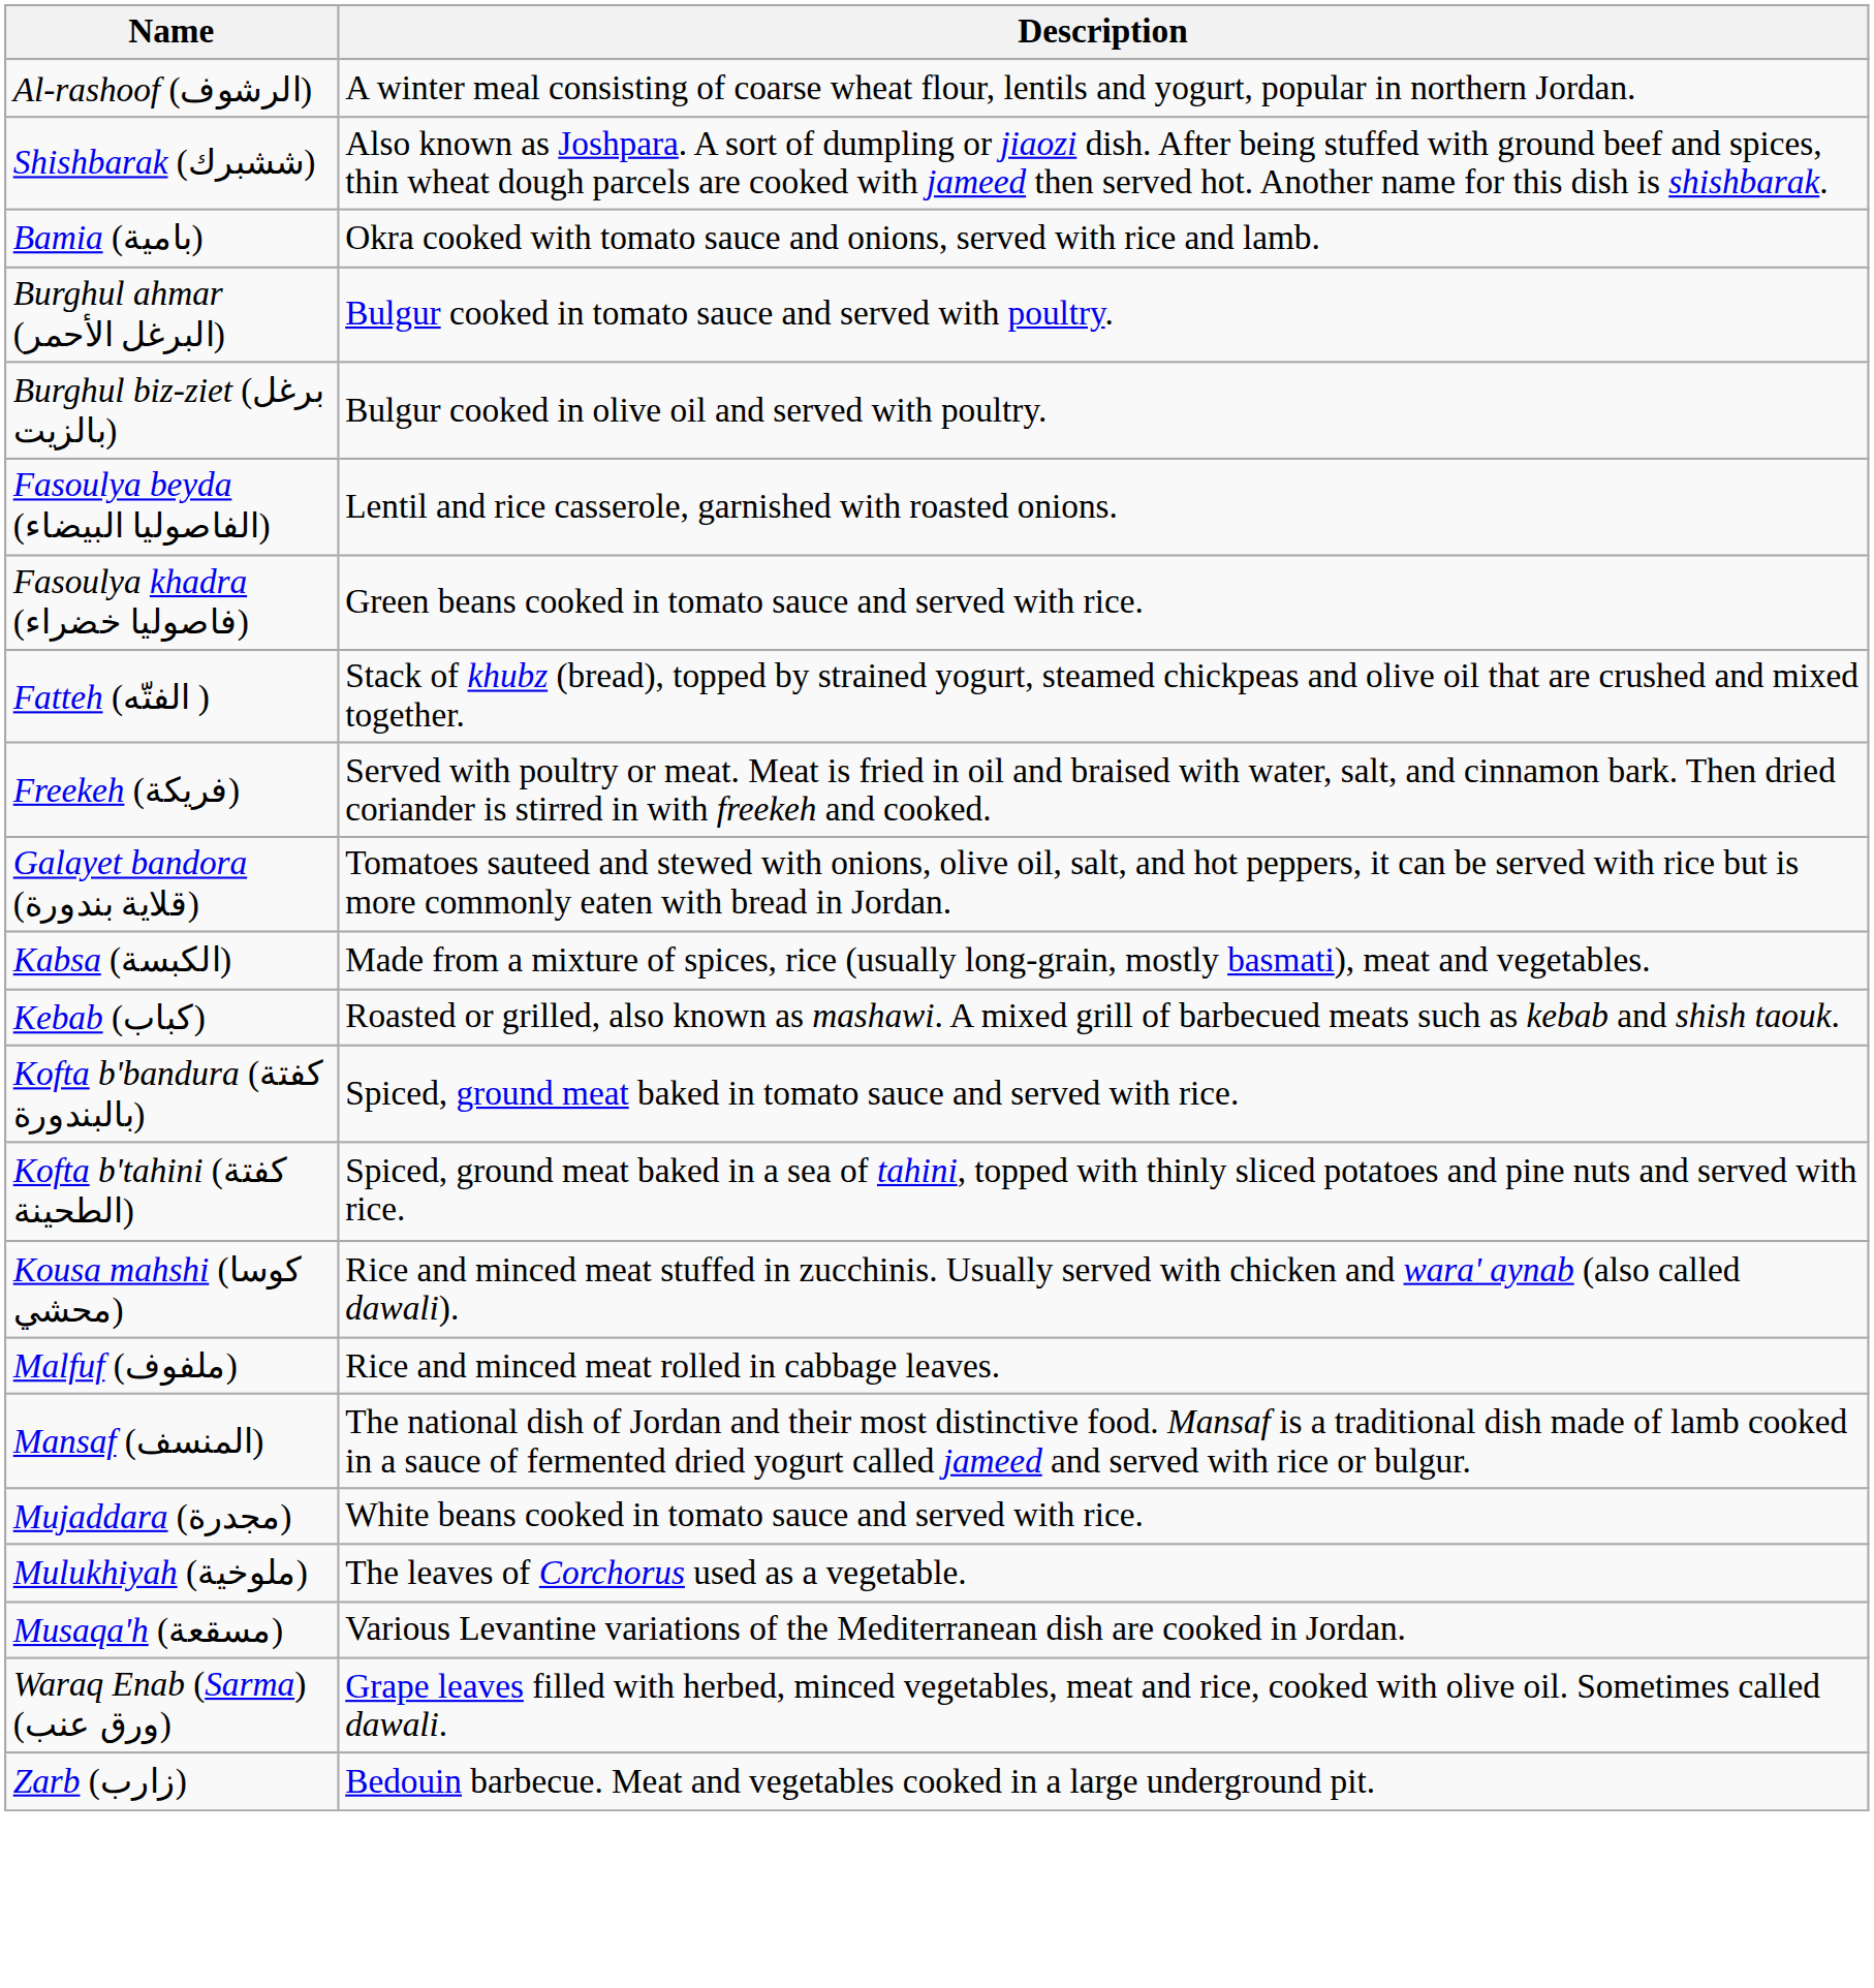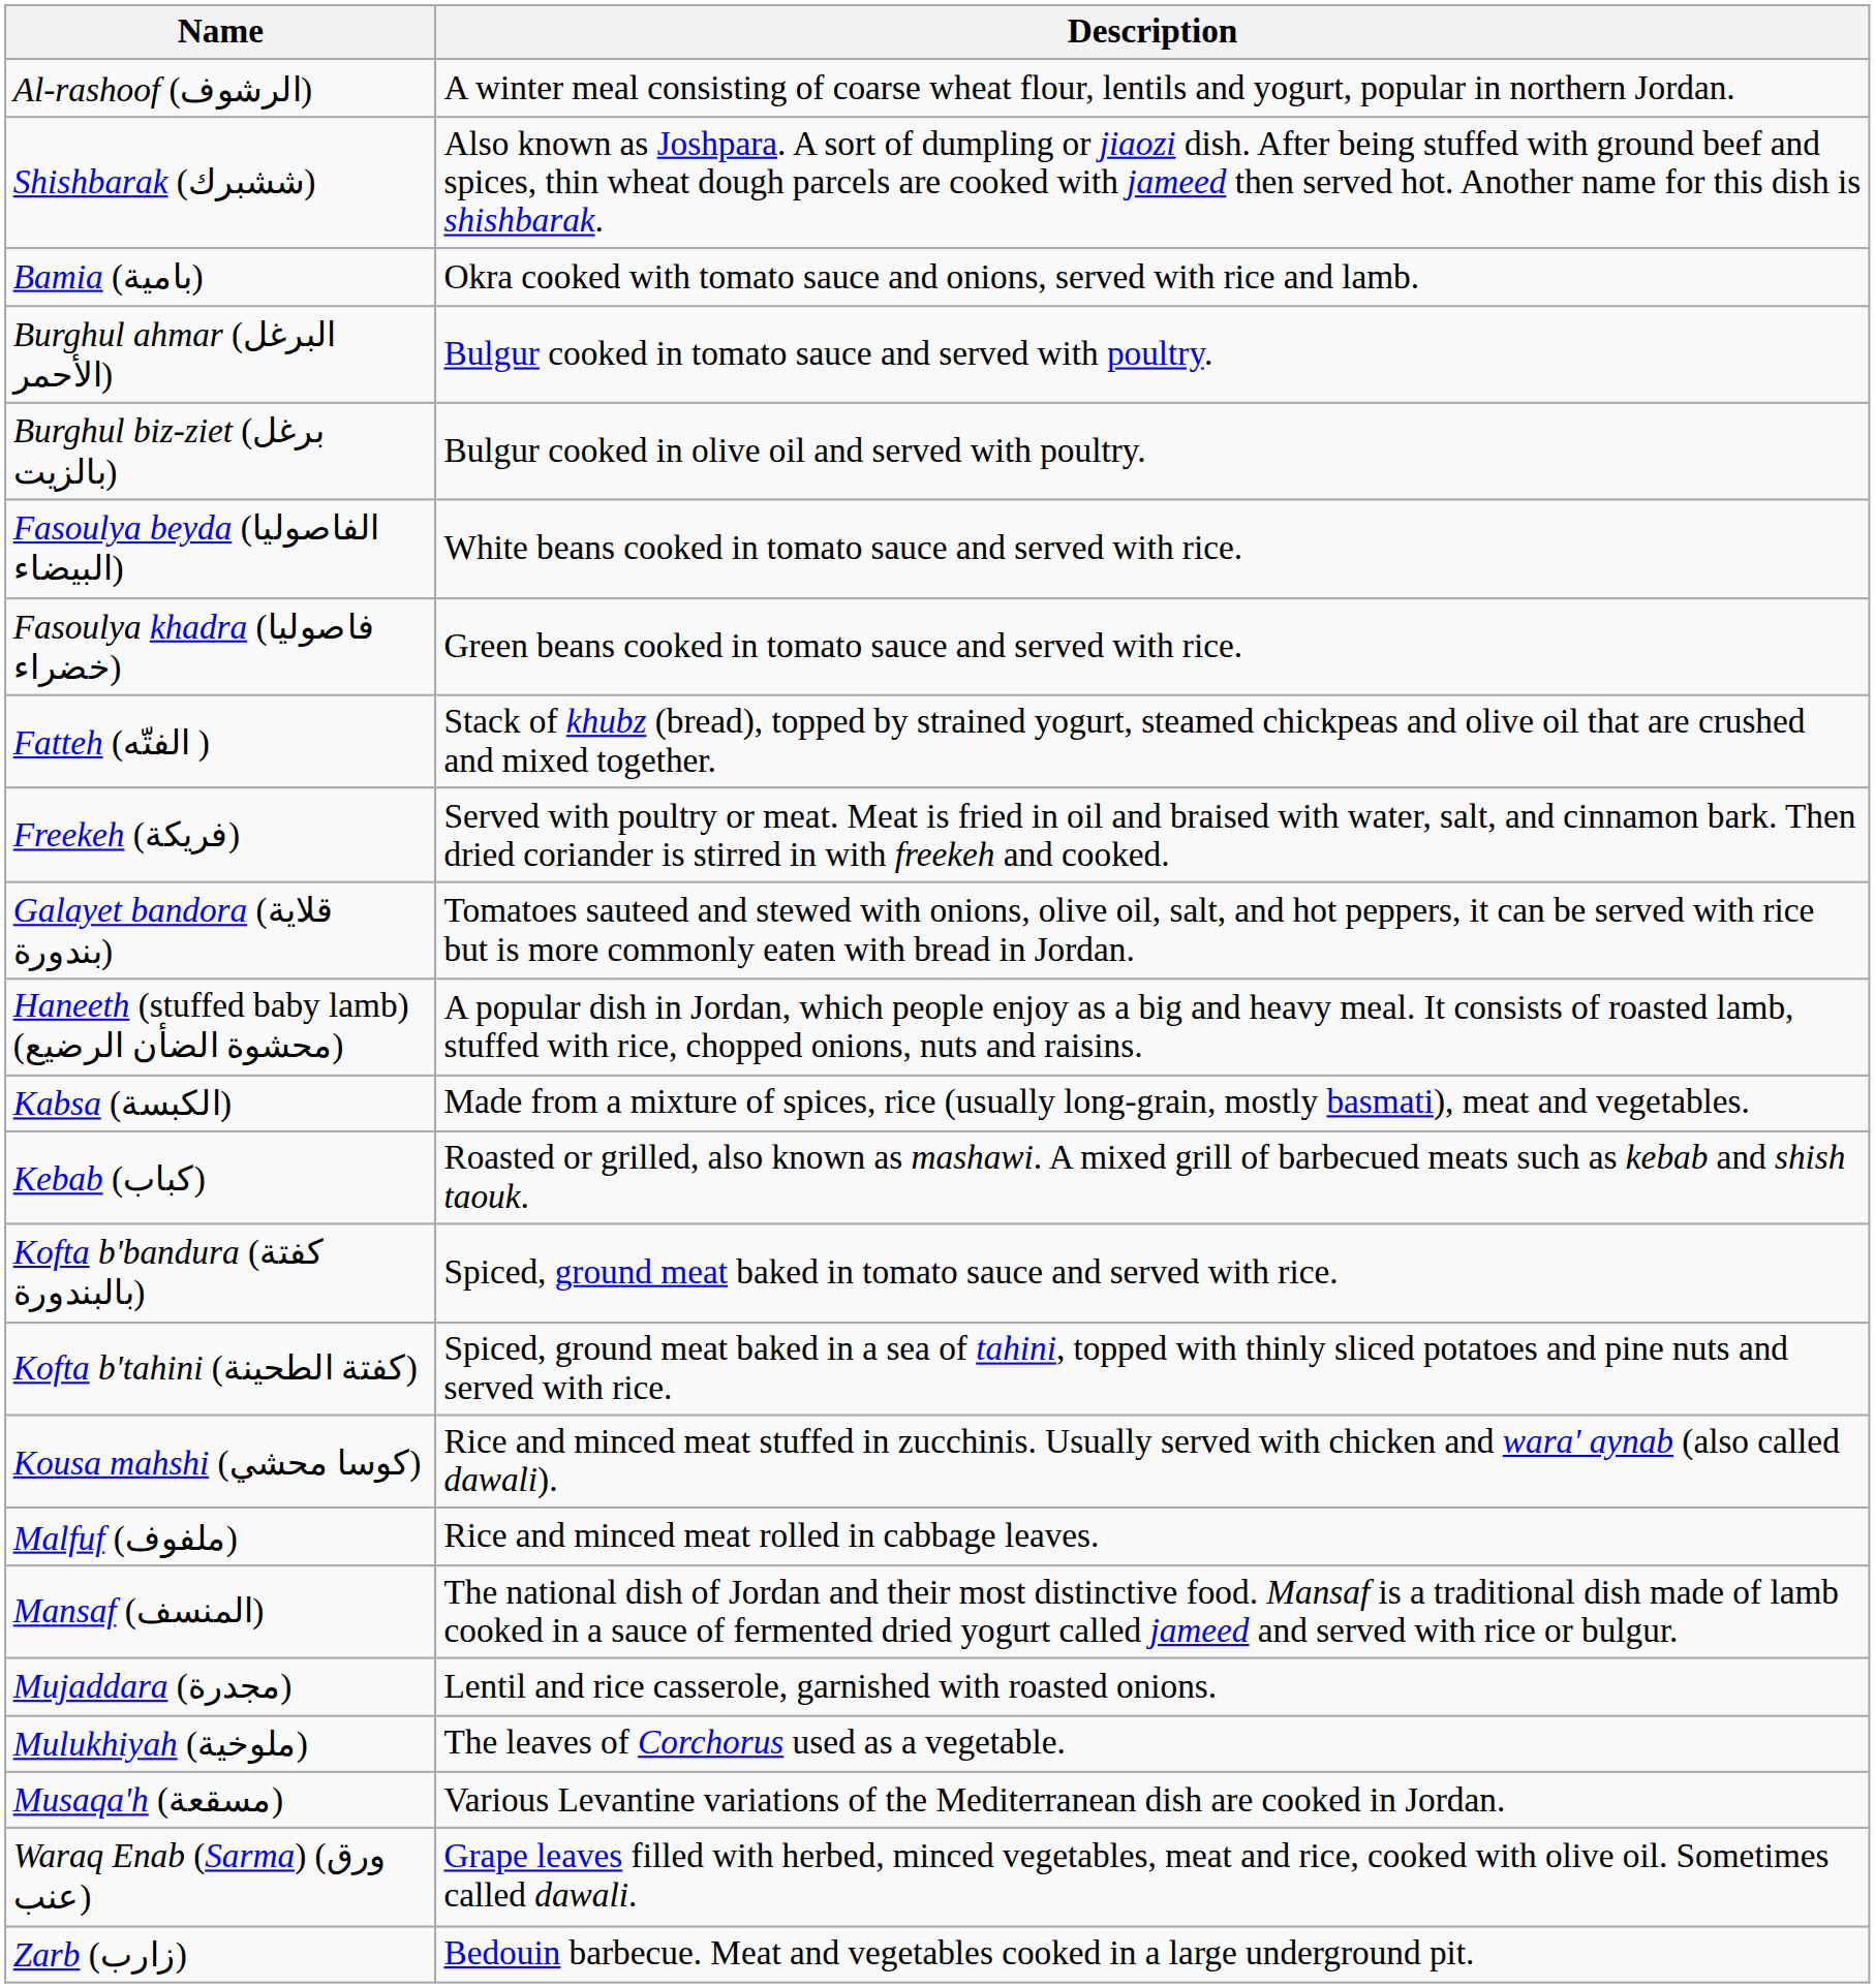Fasoulya beyda (الفاصوليا البيضاء) | Description: Lentil and rice casserole, garnished with roasted onions. -> White beans cooked in tomato sauce and served with rice.
+ row: Haneeth (stuffed baby lamb) (محشوة الضأن الرضيع) | A popular dish in Jordan, which people enjoy as a big and heavy meal. It consists of roasted lamb, stuffed with rice, chopped onions, nuts and raisins.
Mujaddara (مجدرة) | Description: White beans cooked in tomato sauce and served with rice. -> Lentil and rice casserole, garnished with roasted onions.
